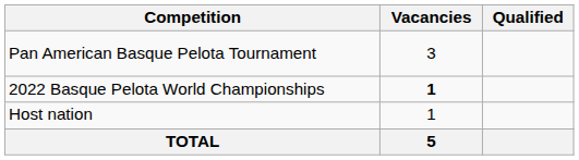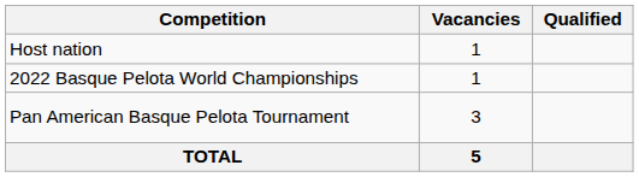rows swapped: Host nation <-> Pan American Basque Pelota Tournament
2022 Basque Pelota World Championships | Vacancies: bold -> normal
